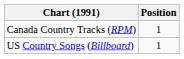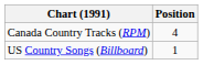Canada Country Tracks (RPM) | Position: 1 -> 4
